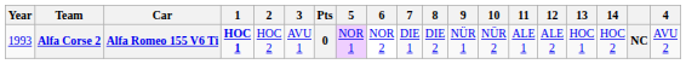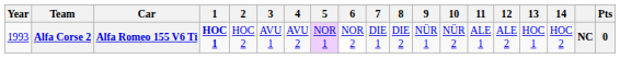columns swapped: 4 <-> Pts
